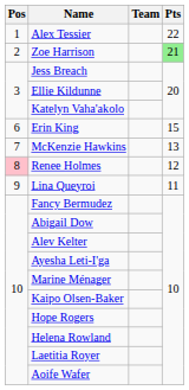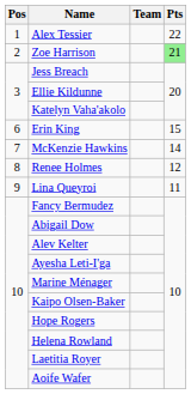McKenzie Hawkins | Pts: 13 -> 14
Renee Holmes | Pos: pink background -> no background
